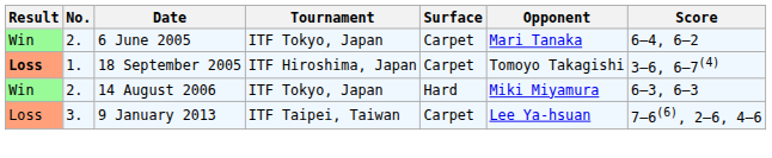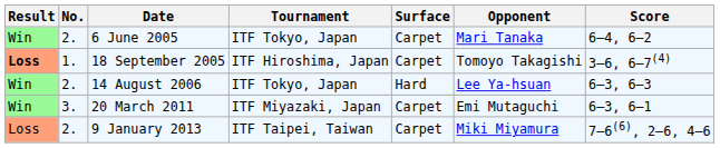14 August 2006 | Opponent: Miki Miyamura -> Lee Ya-hsuan
+ row: Win | 3. | 20 March 2011 | ITF Miyazaki, Japan | Carpet | Emi Mutaguchi | 6–3, 6–1
9 January 2013 | No.: 3. -> 2.
9 January 2013 | Opponent: Lee Ya-hsuan -> Miki Miyamura
